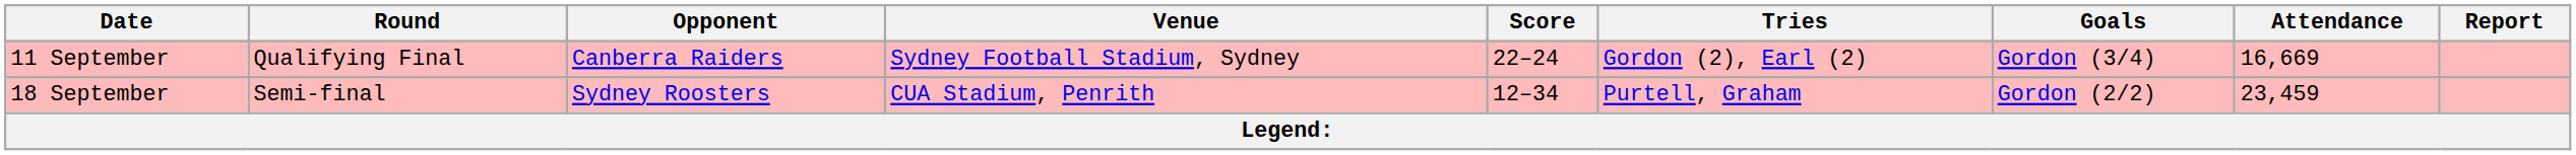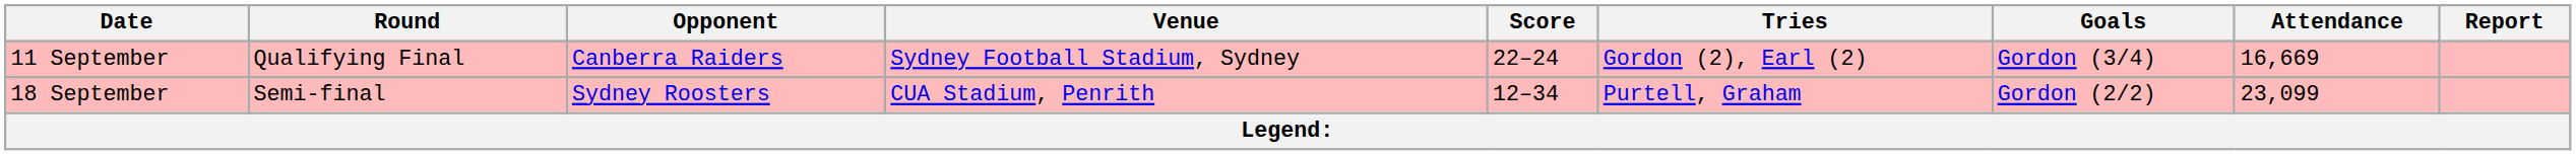18 September | Attendance: 23,459 -> 23,099
